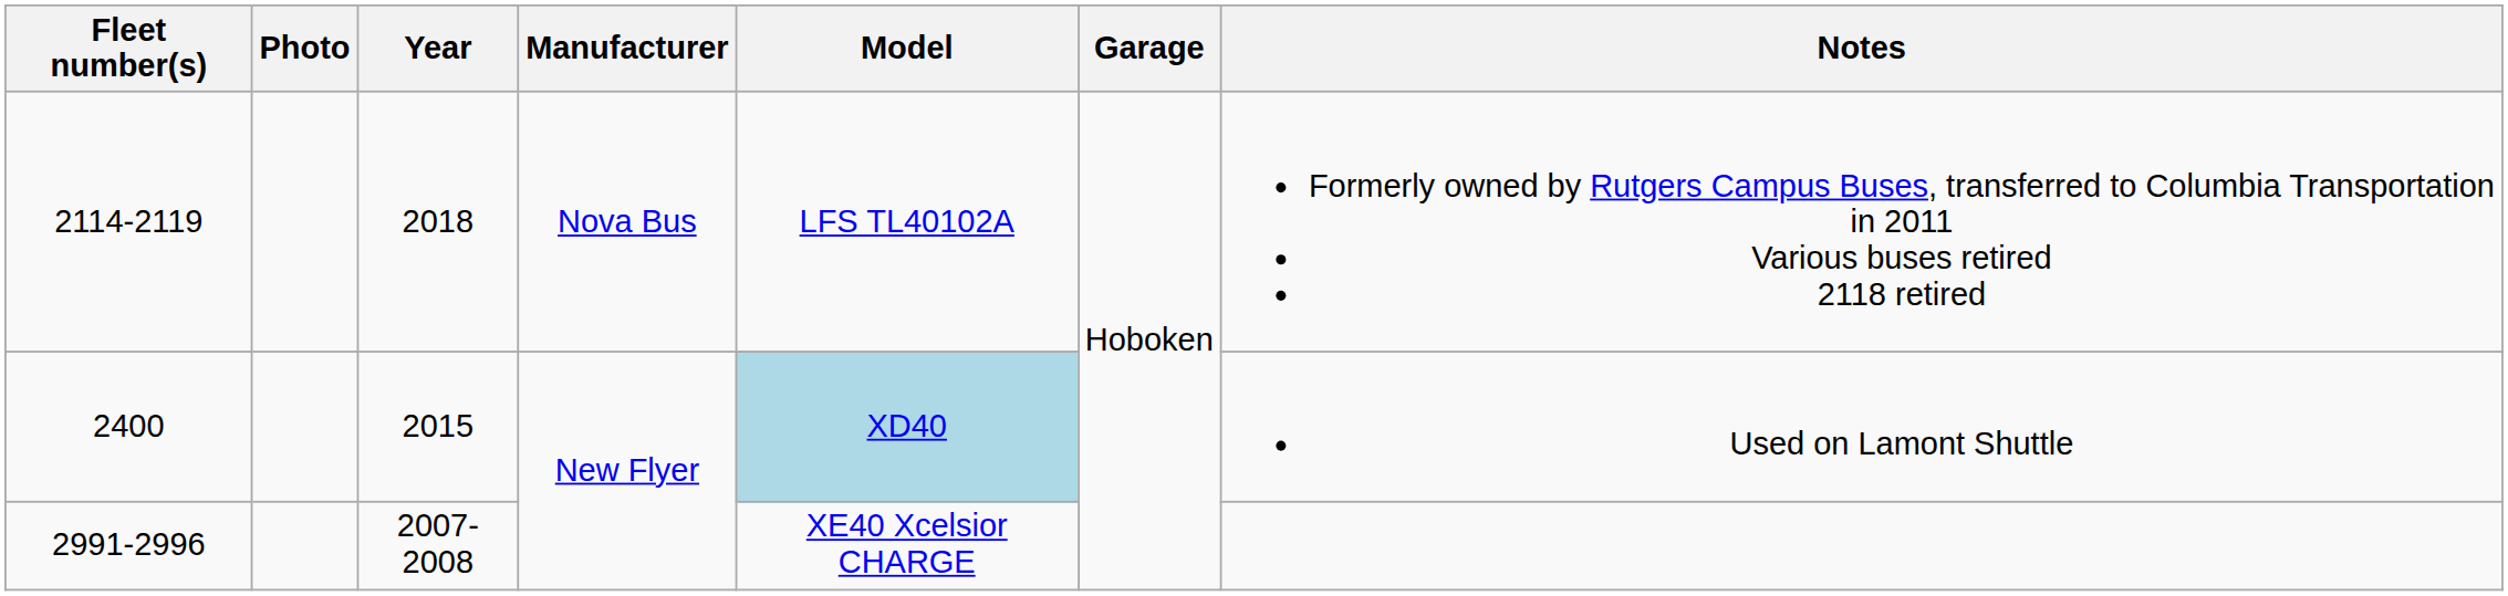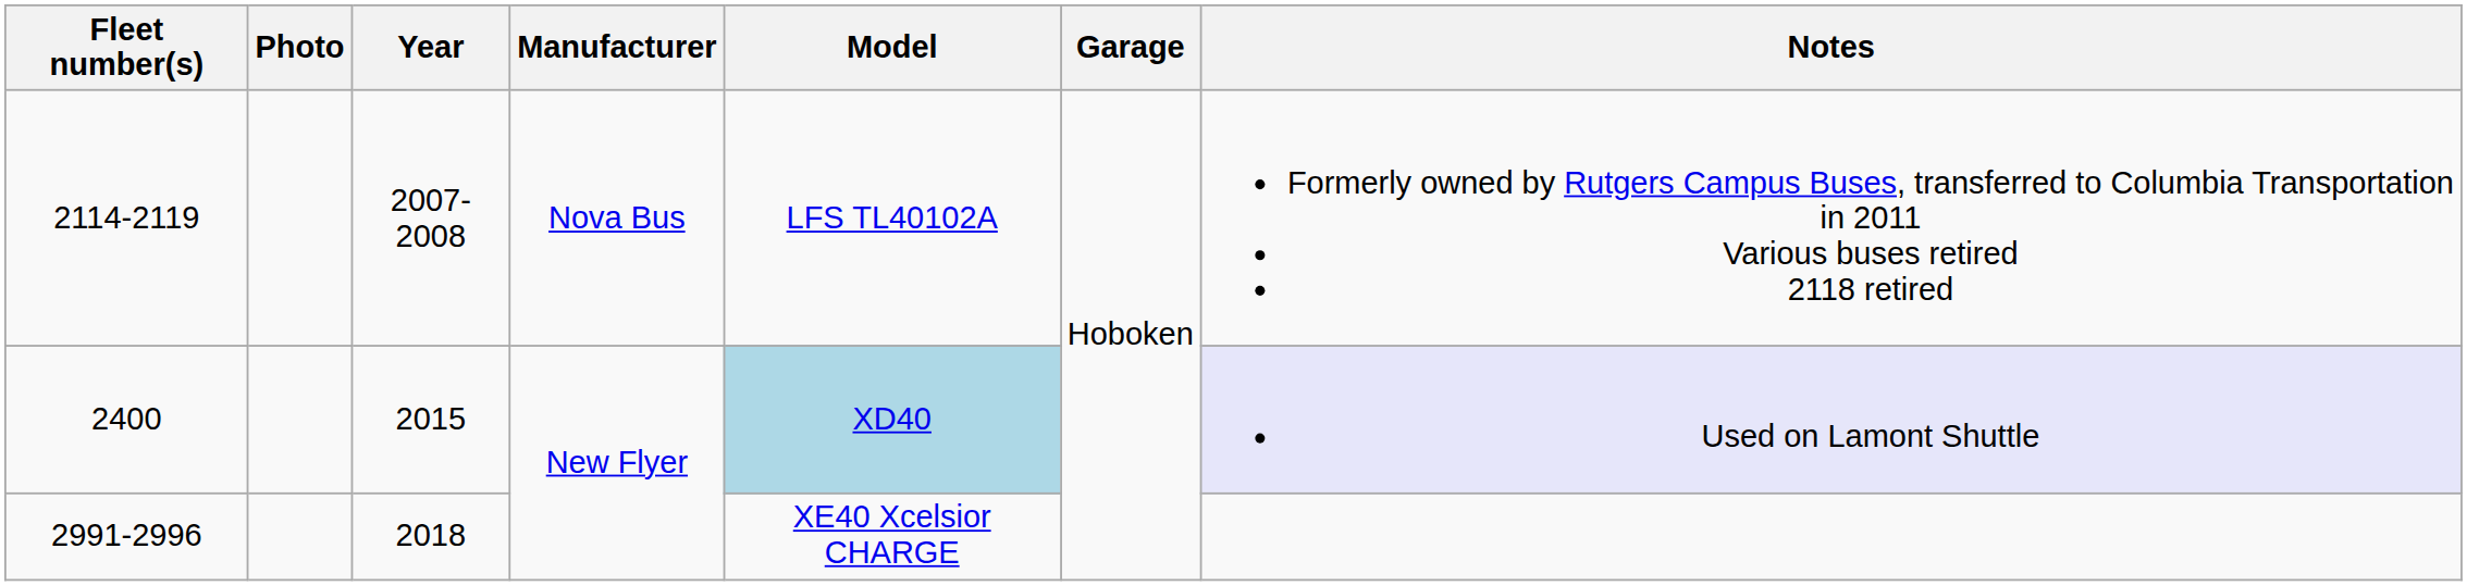2114-2119 | Year: 2018 -> 2007-2008
2400 | Notes: no background -> lavender background
2991-2996 | Year: 2007-2008 -> 2018
